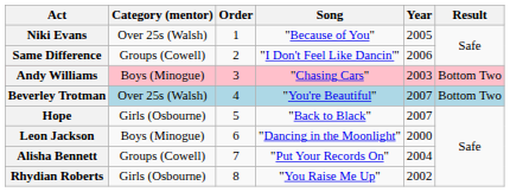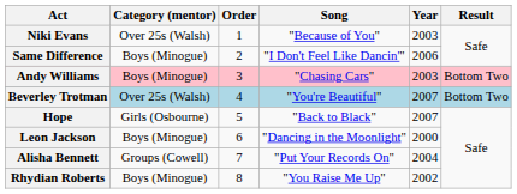Niki Evans | Year: 2005 -> 2003
Same Difference | Category (mentor): Groups (Cowell) -> Boys (Minogue)
Rhydian Roberts | Category (mentor): Girls (Osbourne) -> Boys (Minogue)
